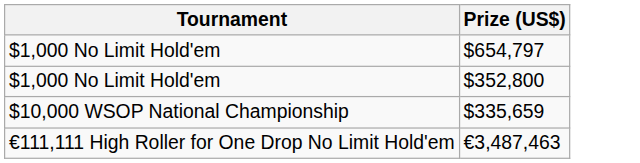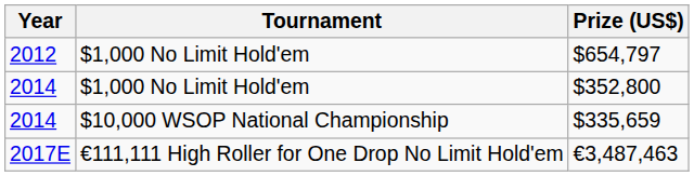+ column: Year | 2012 | 2014 | 2014 | 2017E
